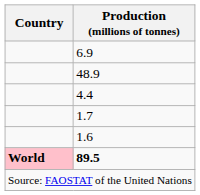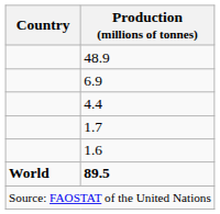rows swapped: 48.9 <-> 6.9
89.5 | Country: pink background -> no background
